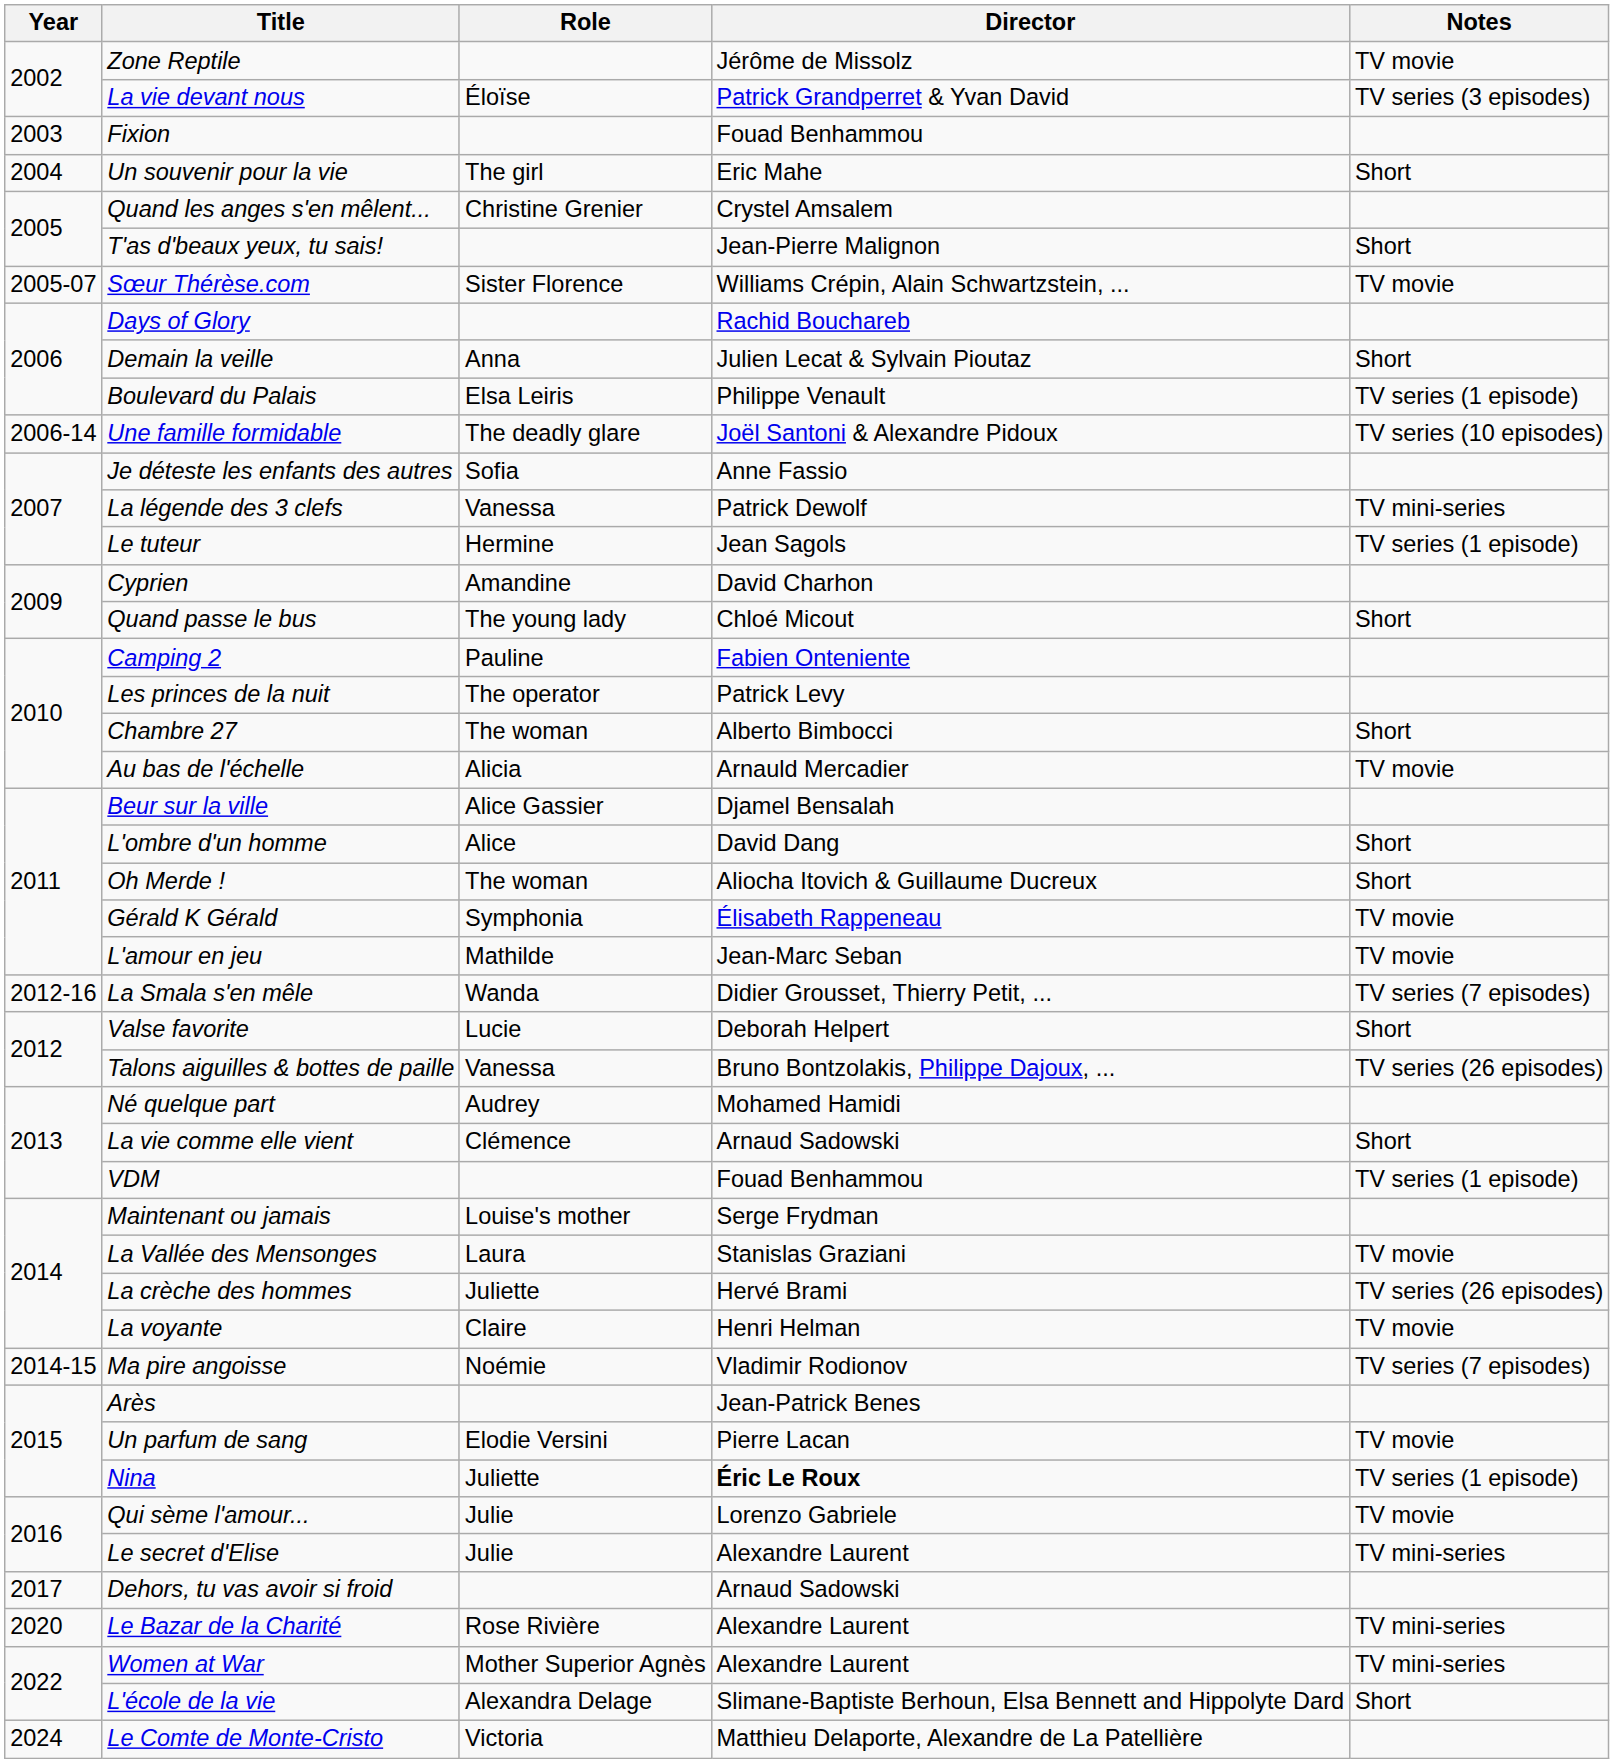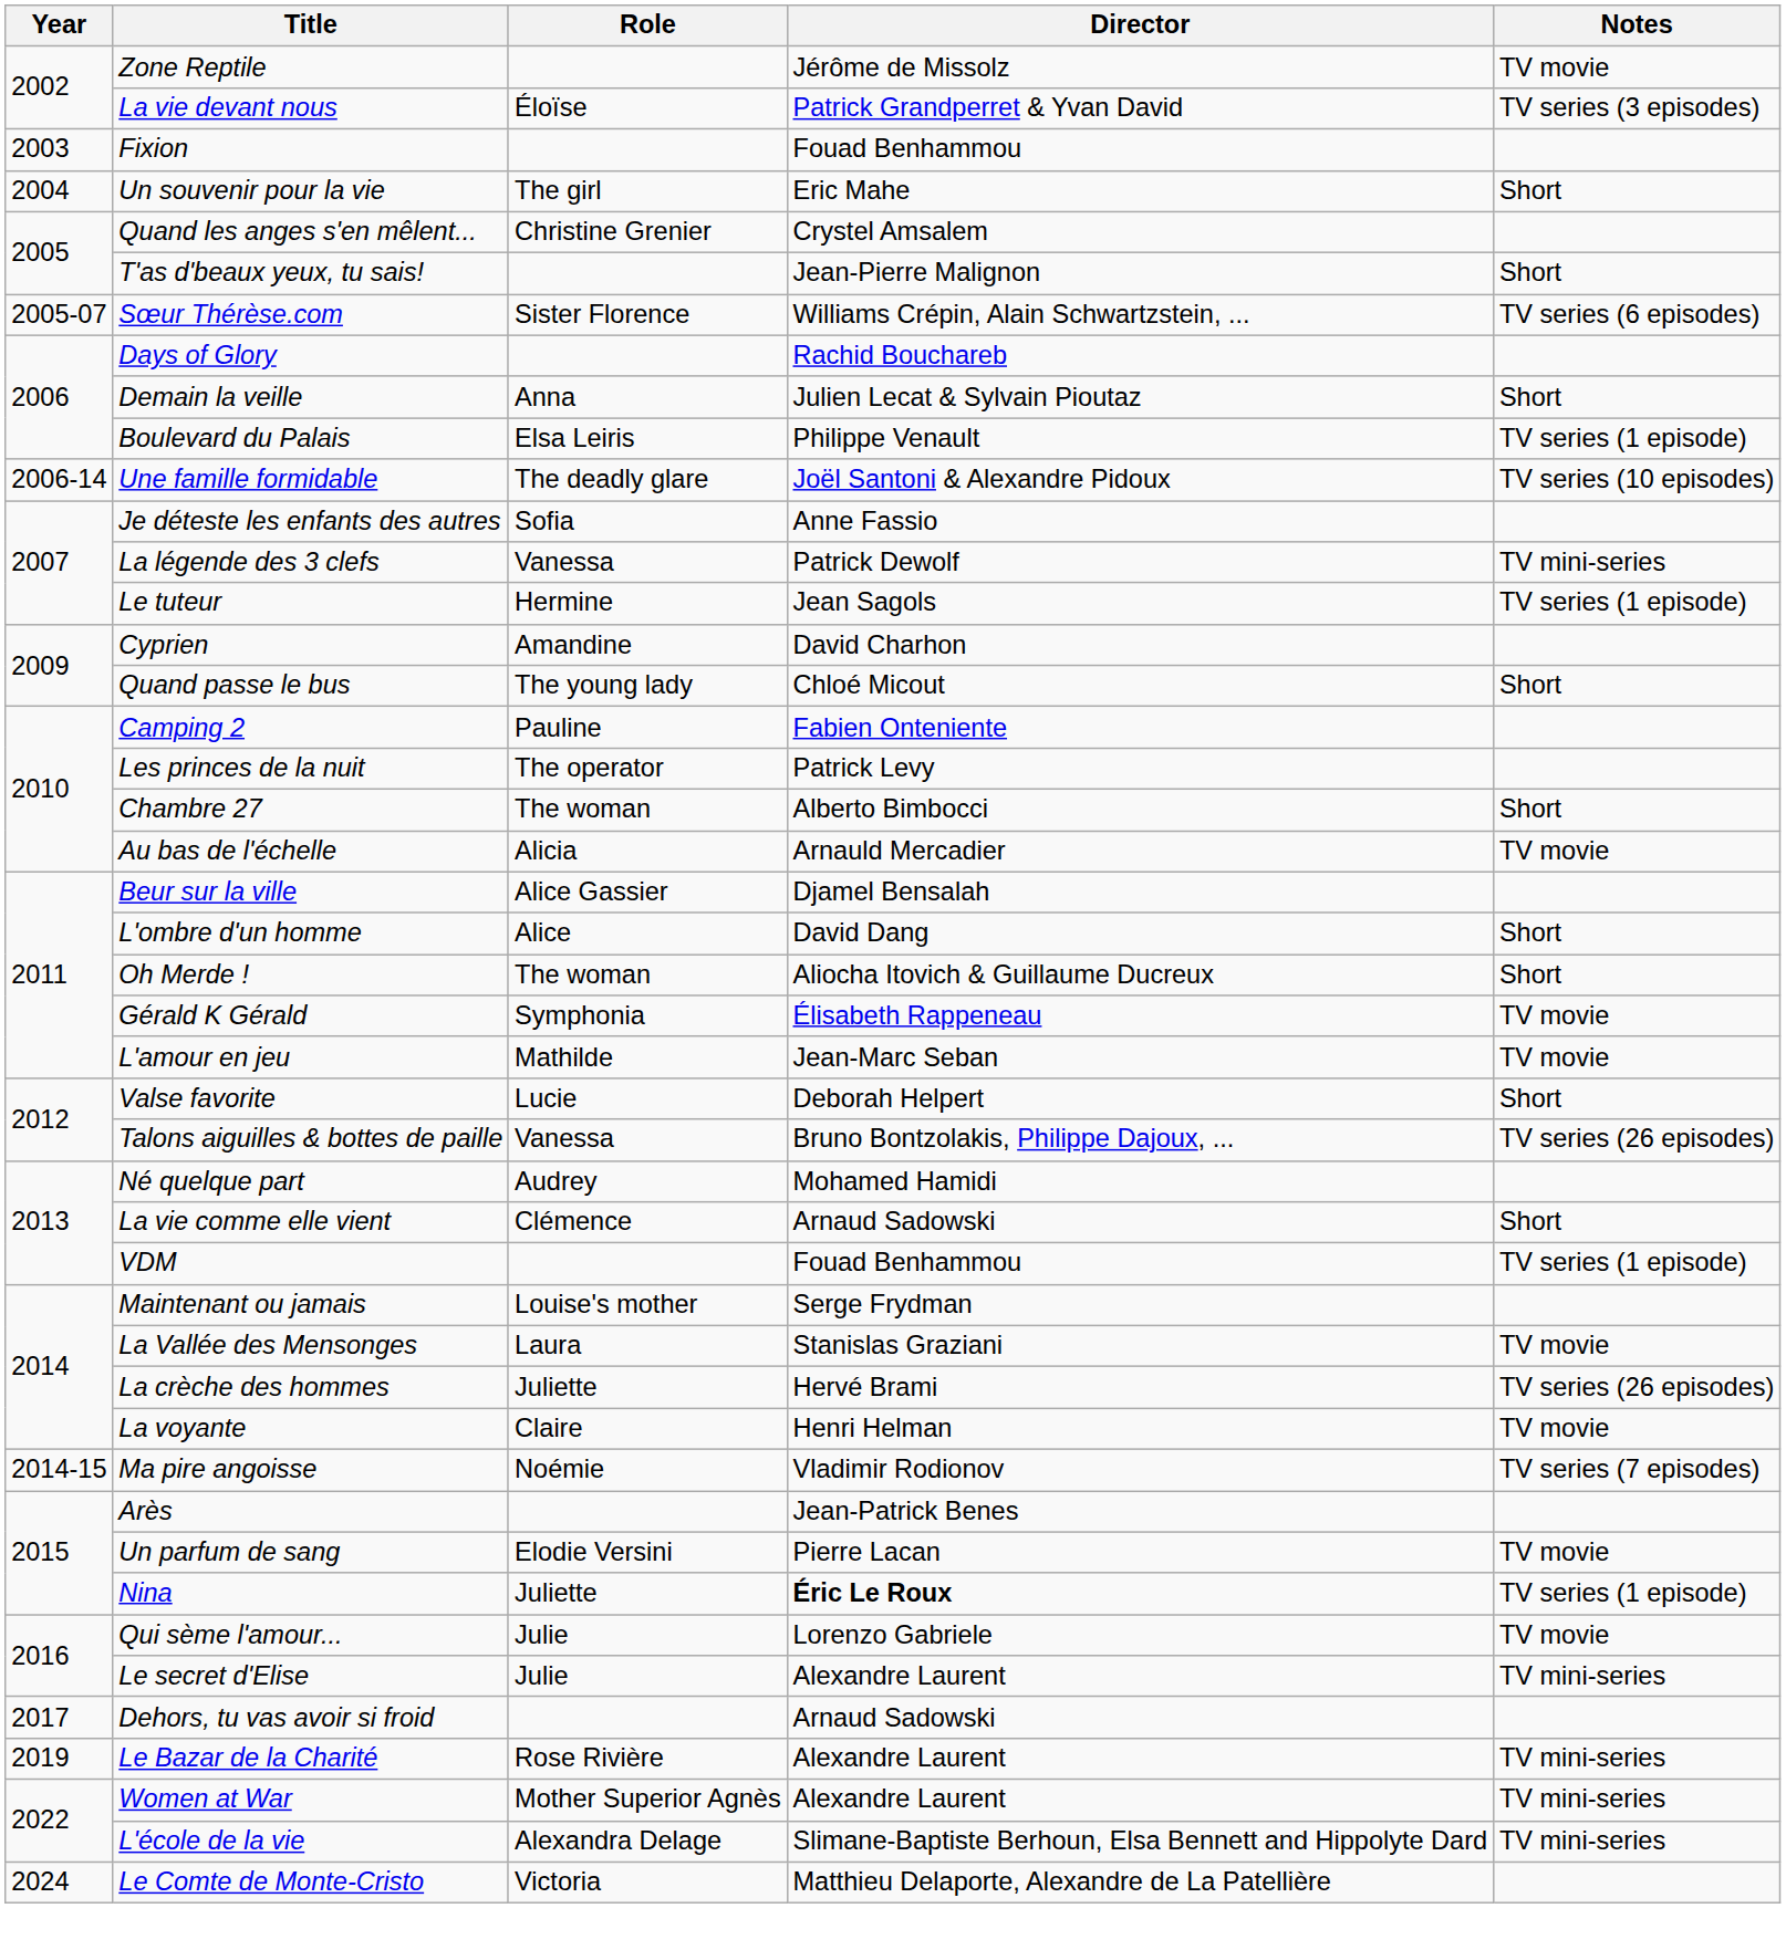Sœur Thérèse.com | Notes: TV movie -> TV series (6 episodes)
- row: 2012-16 | La Smala s'en mêle | Wanda | Didier Grousset, Thierry Petit, ... | TV series (7 episodes)
Le Bazar de la Charité | Year: 2020 -> 2019
L'école de la vie | Notes: Short -> TV mini-series
